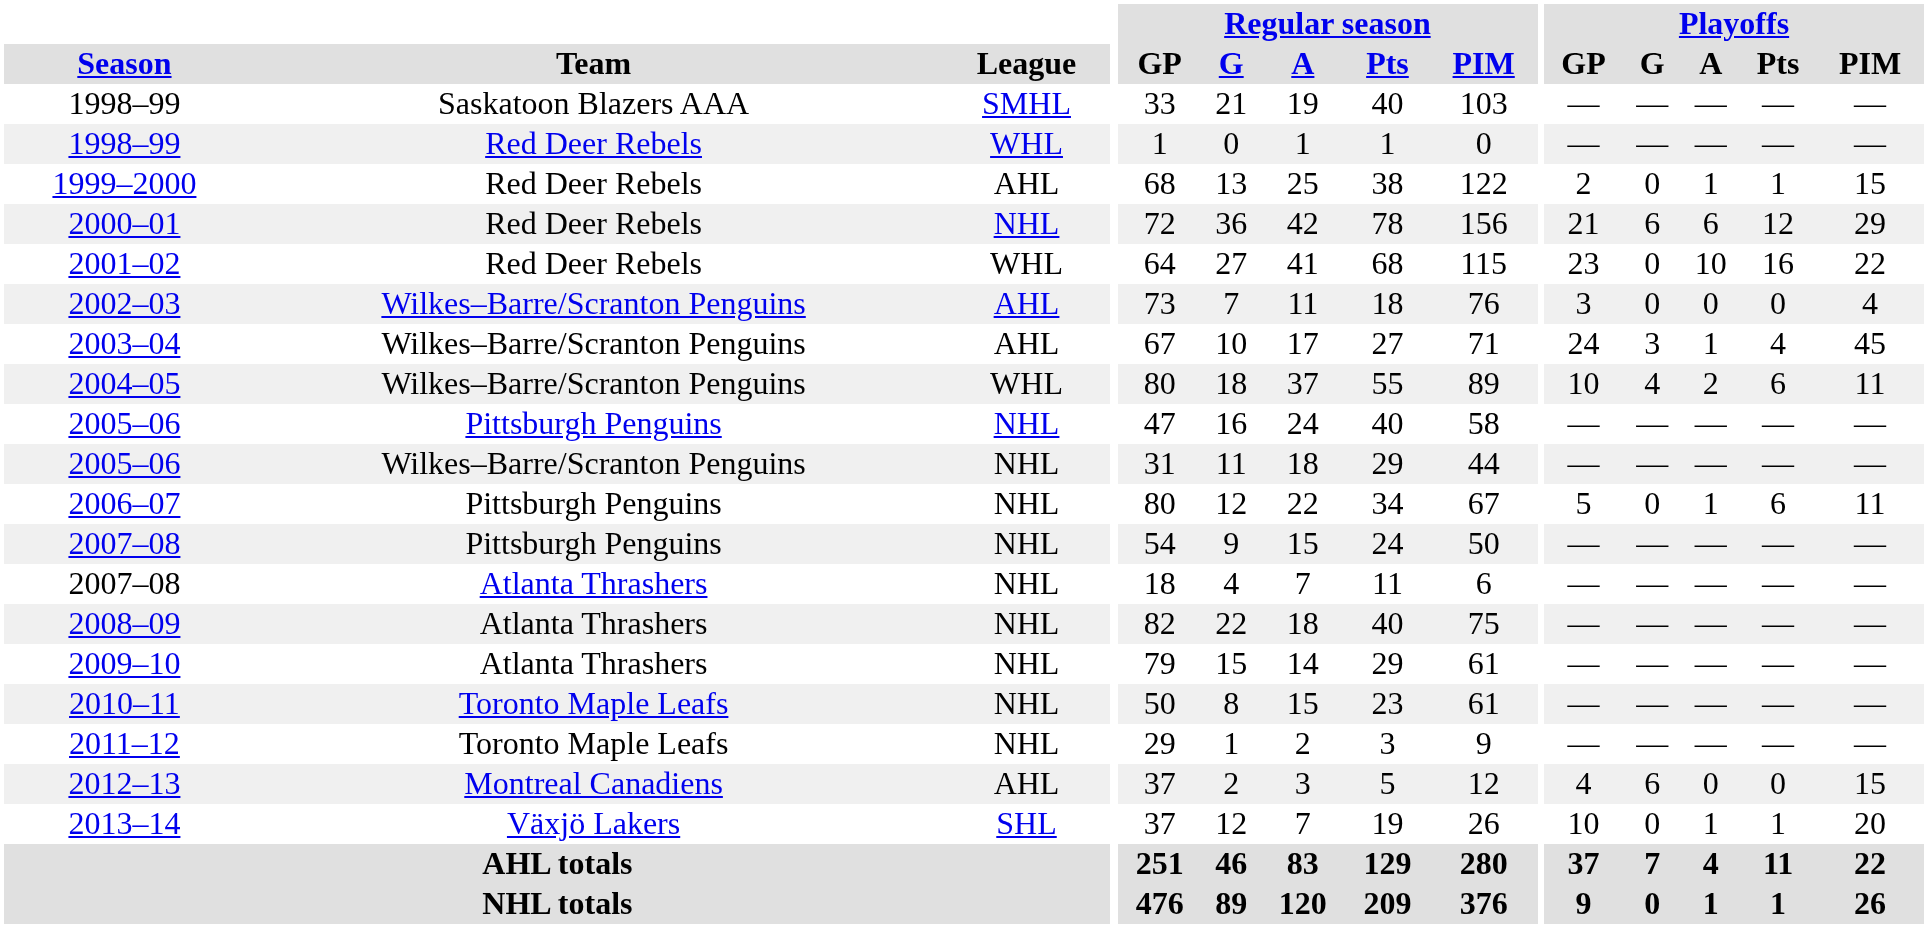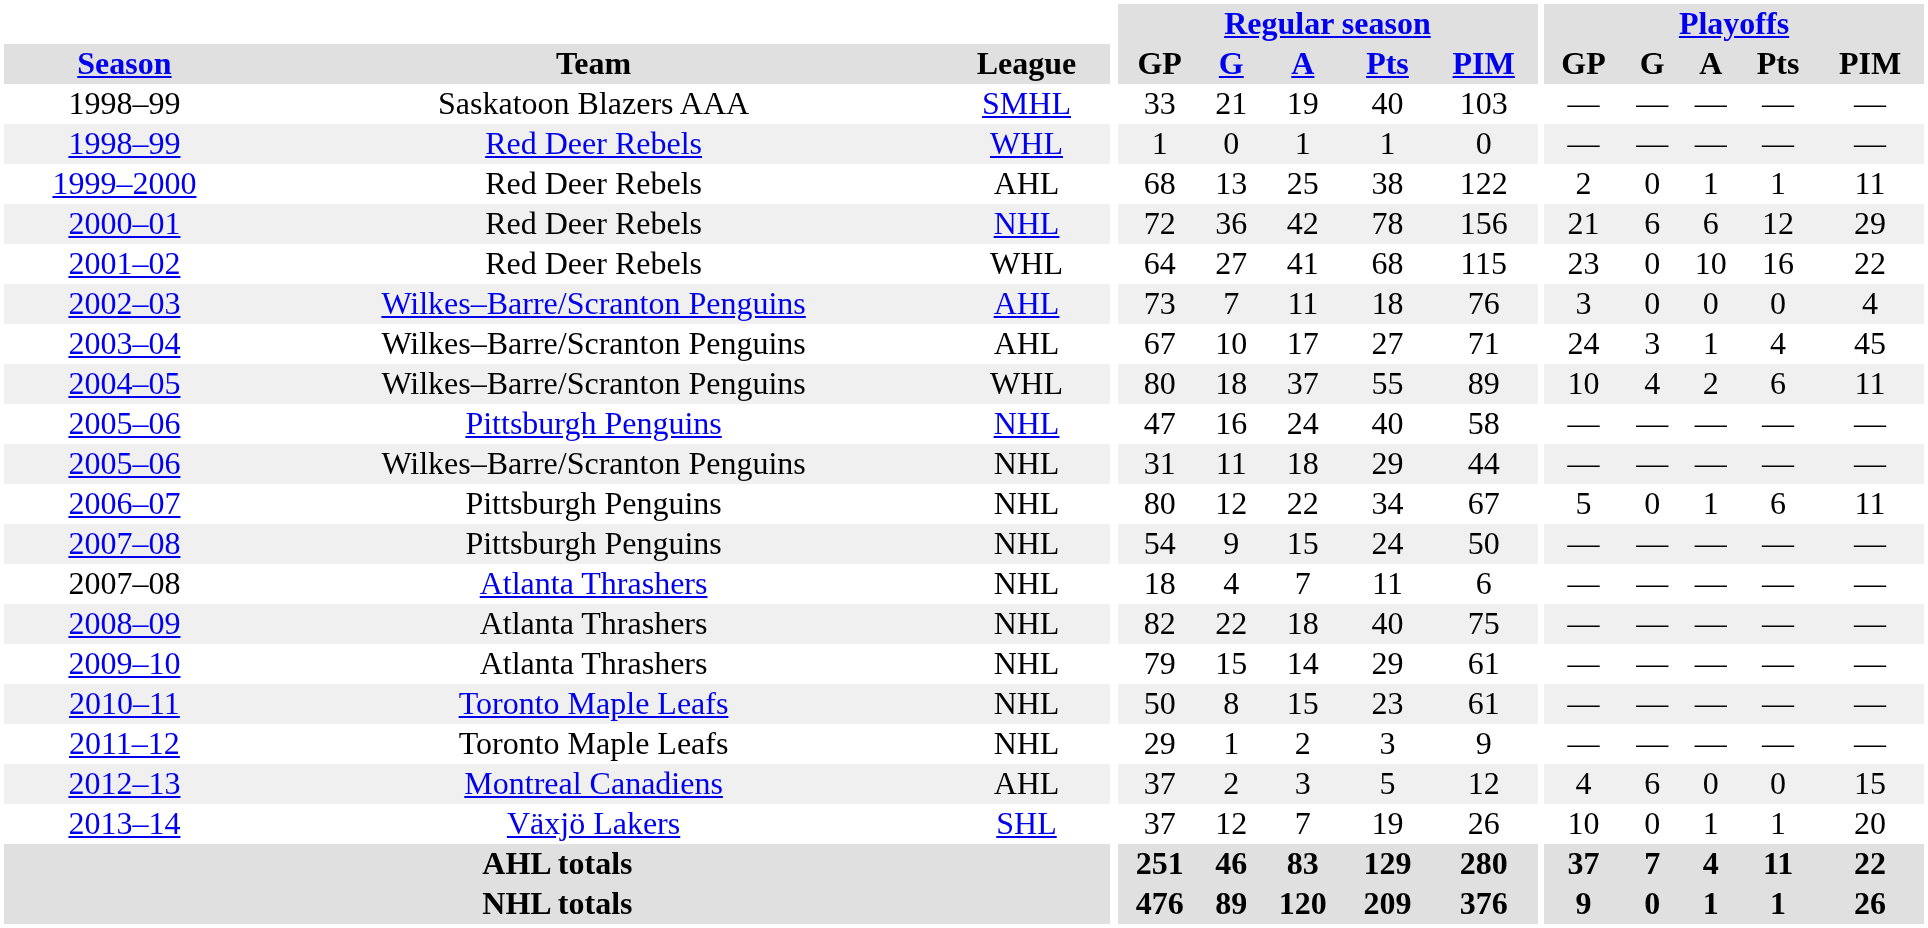1999–2000 | Playoffs / PIM: 15 -> 11
